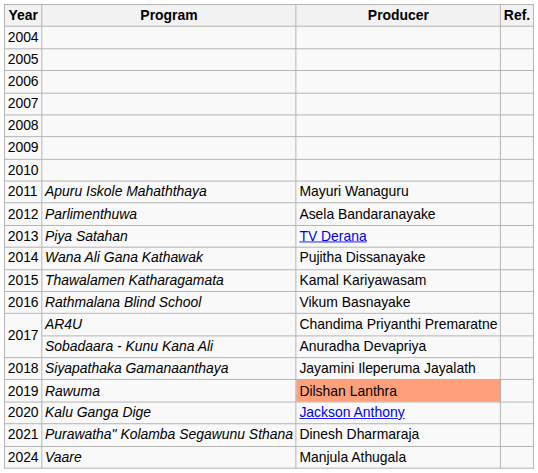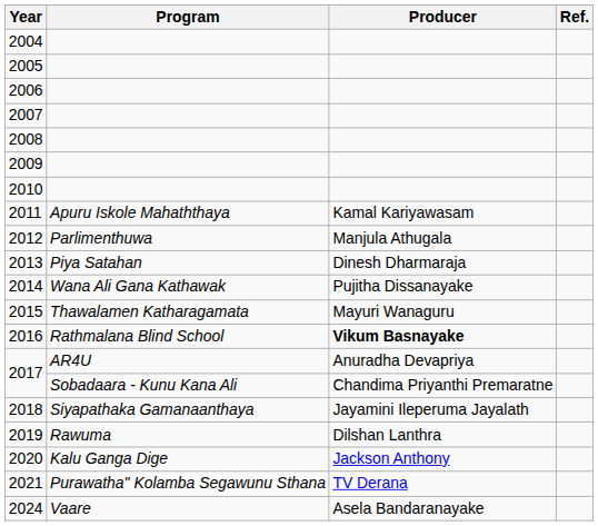2011 | Producer: Mayuri Wanaguru -> Kamal Kariyawasam
2012 | Producer: Asela Bandaranayake -> Manjula Athugala
2013 | Producer: TV Derana -> Dinesh Dharmaraja
2015 | Producer: Kamal Kariyawasam -> Mayuri Wanaguru
2016 | Producer: normal -> bold
2017 / AR4U | Producer: Chandima Priyanthi Premaratne -> Anuradha Devapriya
2017 / Sobadaara - Kunu Kana Ali | Producer: Anuradha Devapriya -> Chandima Priyanthi Premaratne
2019 | Producer: lightsalmon background -> no background
2021 | Producer: Dinesh Dharmaraja -> TV Derana
2024 | Producer: Manjula Athugala -> Asela Bandaranayake
